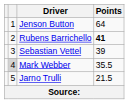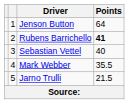Sebastian Vettel | Points: 39 -> 40
Mark Webber | column 2: lightgrey background -> no background
